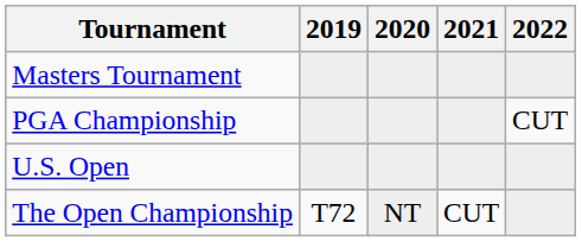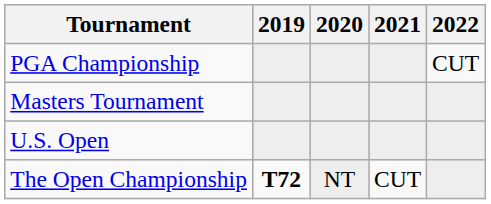rows swapped: Masters Tournament <-> PGA Championship
The Open Championship | 2019: normal -> bold
